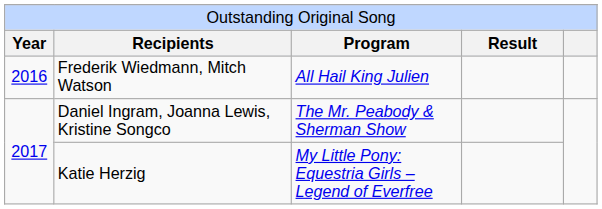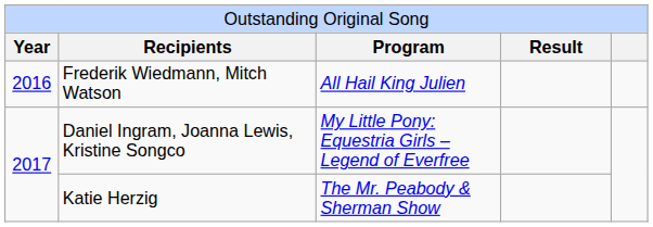Daniel Ingram, Joanna Lewis, Kristine Songco | column 3: The Mr. Peabody & Sherman Show -> My Little Pony: Equestria Girls – Legend of Everfree
Katie Herzig | column 3: My Little Pony: Equestria Girls – Legend of Everfree -> The Mr. Peabody & Sherman Show
